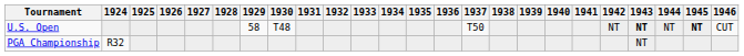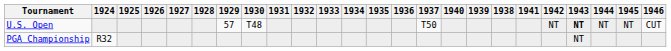columns swapped: 1938 <-> 1940
U.S. Open | 1929: 58 -> 57
U.S. Open | 1945: bold -> normal
